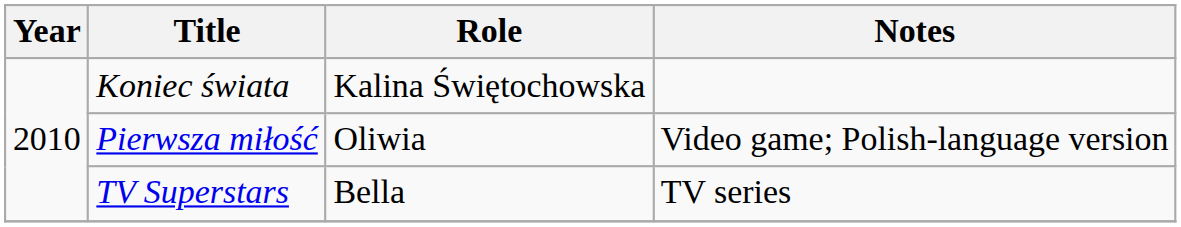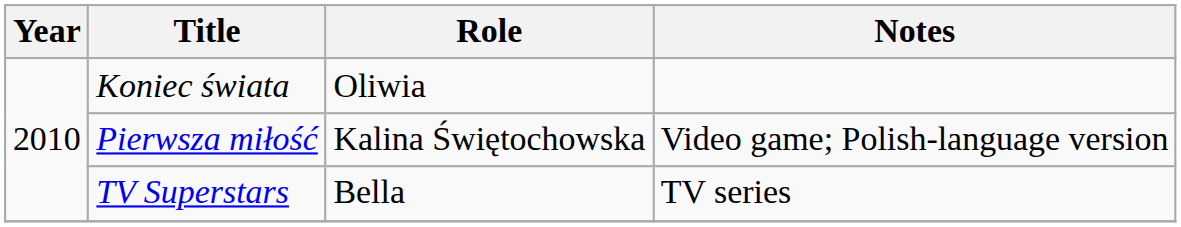Koniec świata | Role: Kalina Świętochowska -> Oliwia
Pierwsza miłość | Role: Oliwia -> Kalina Świętochowska
